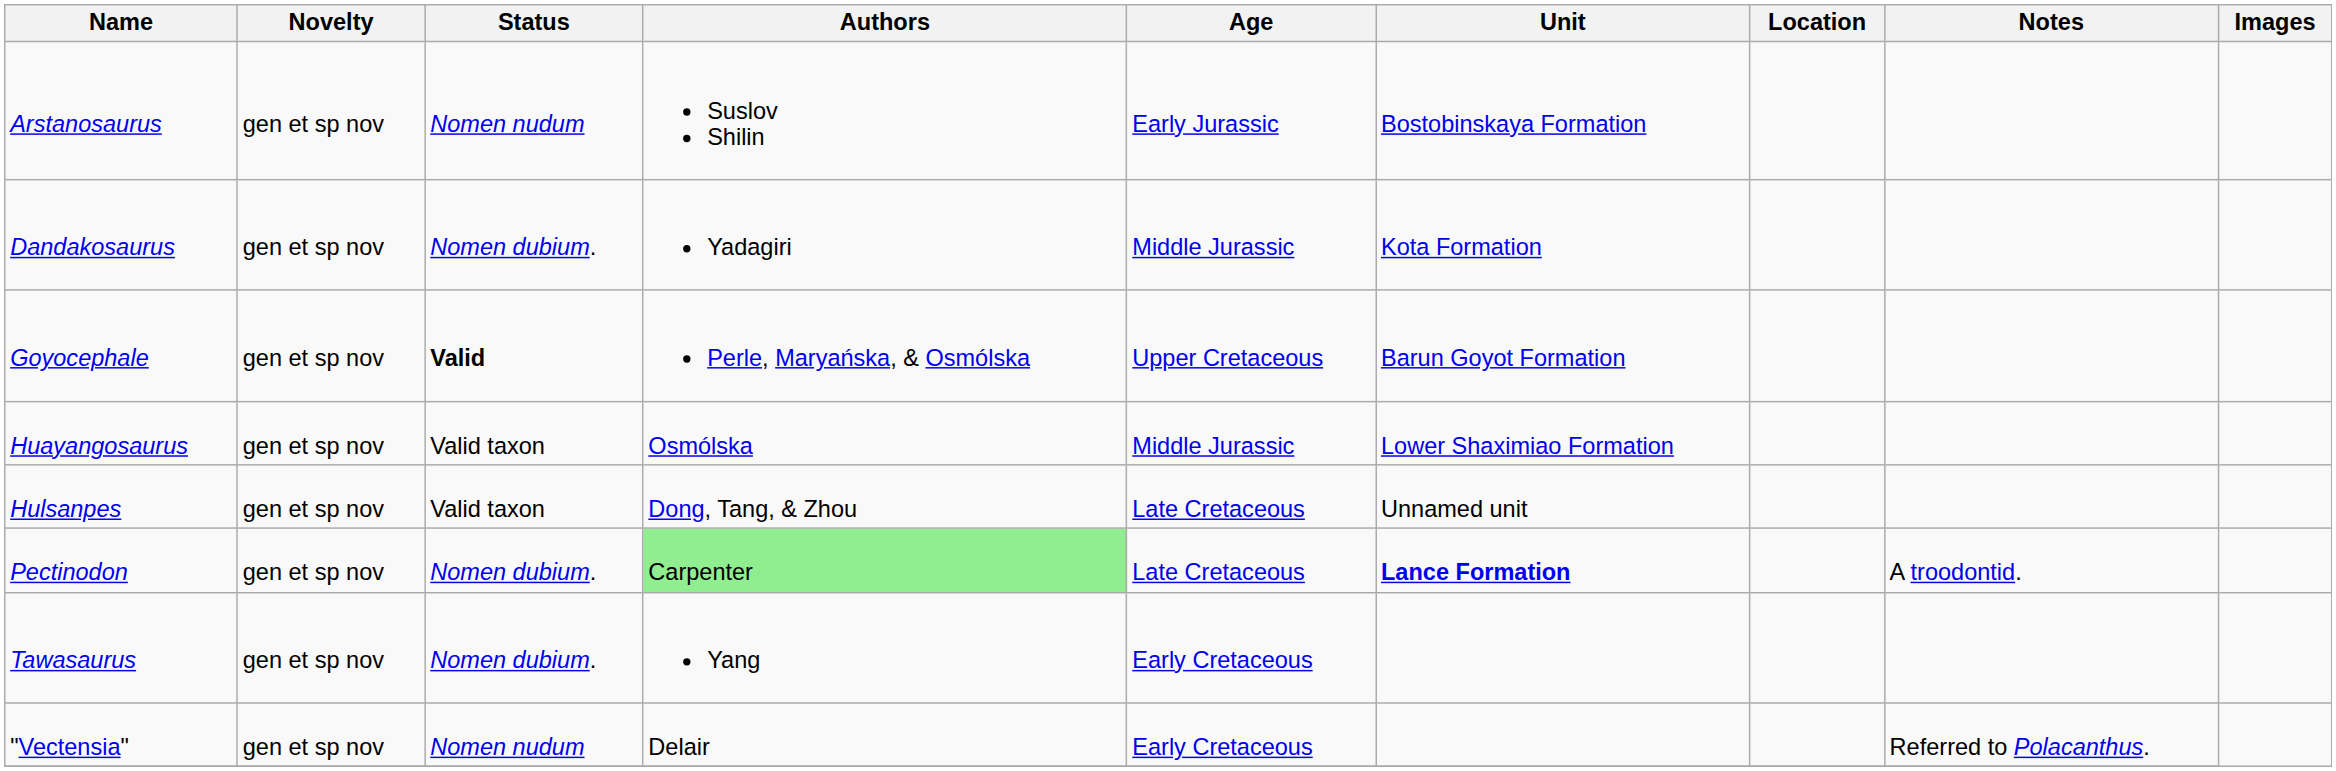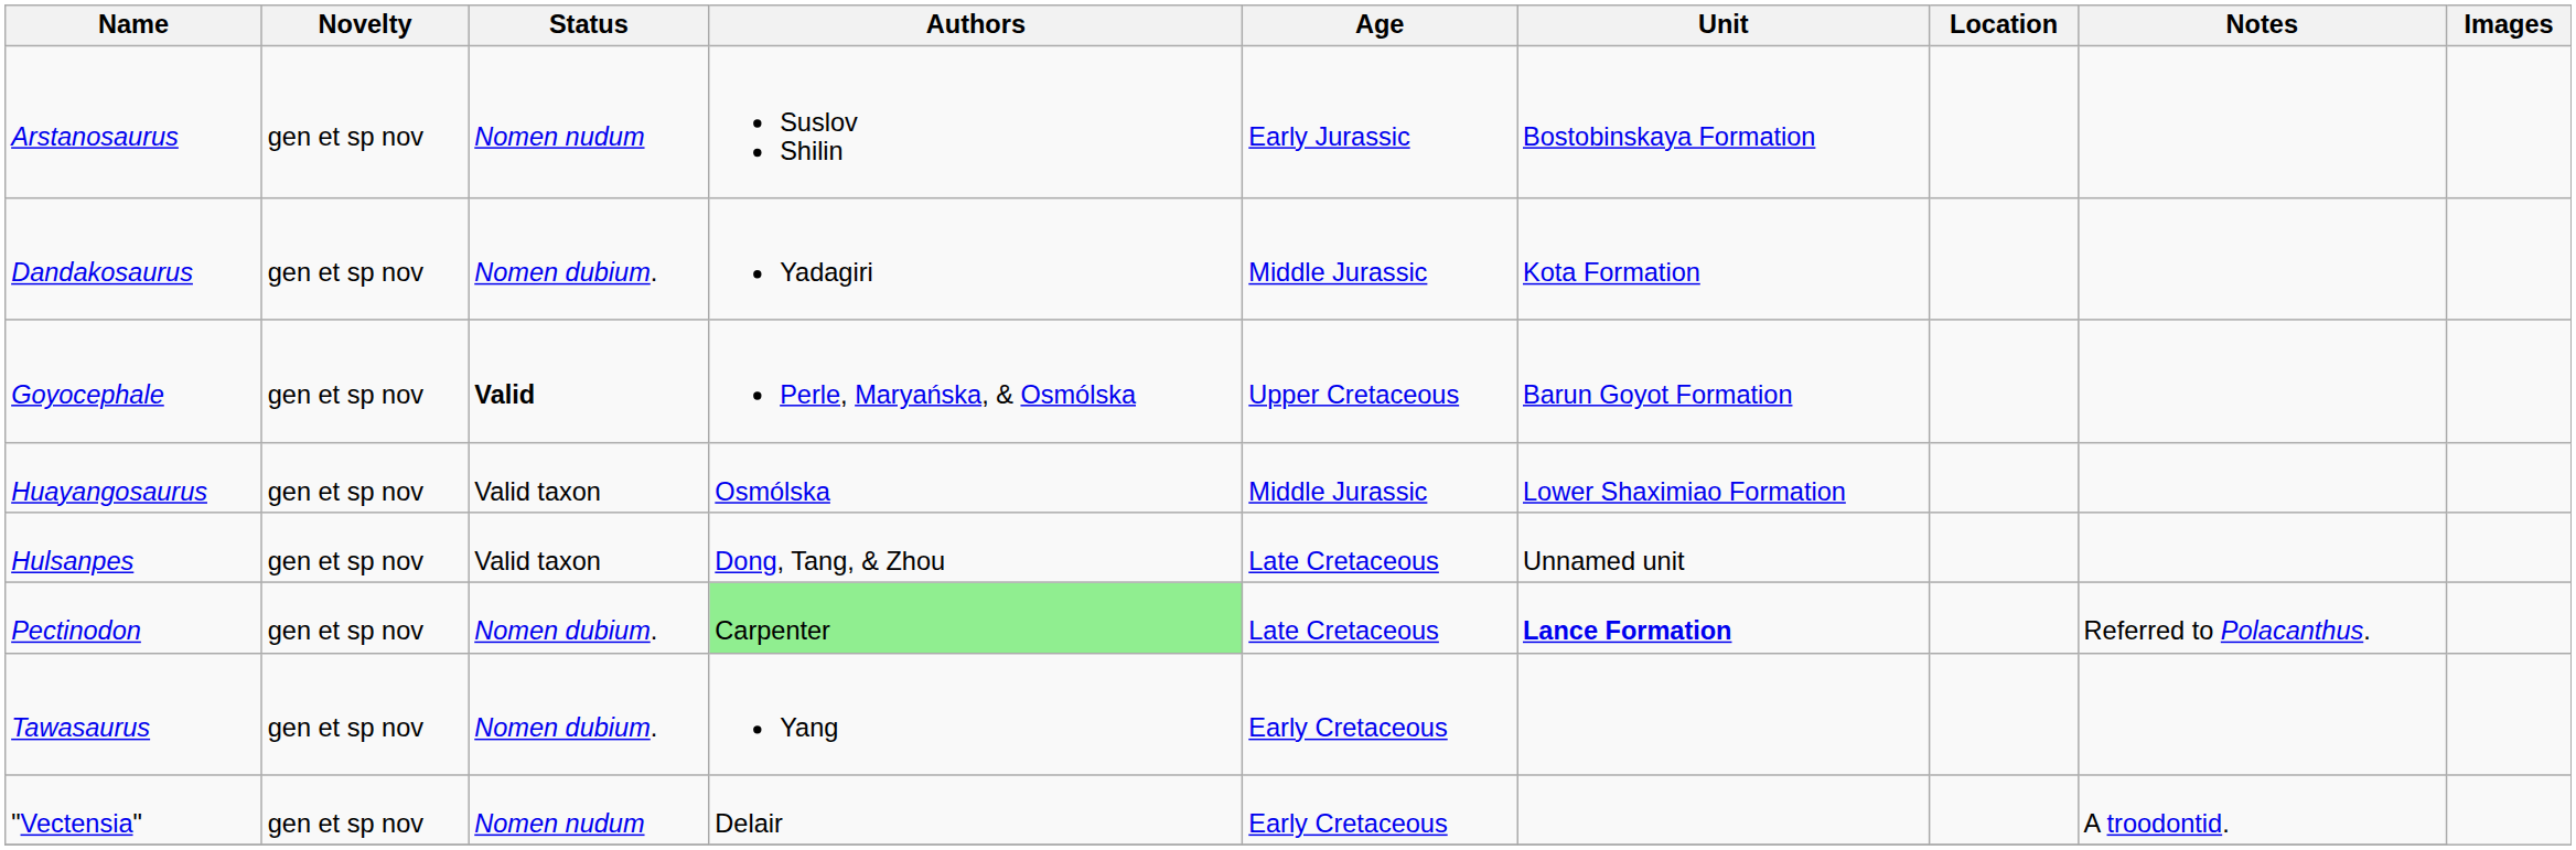Pectinodon | Notes: A troodontid. -> Referred to Polacanthus.
"Vectensia" | Notes: Referred to Polacanthus. -> A troodontid.
